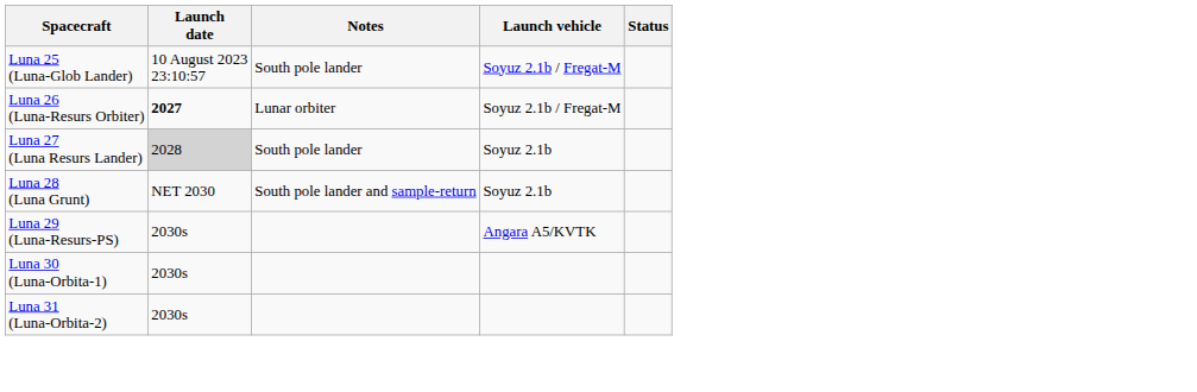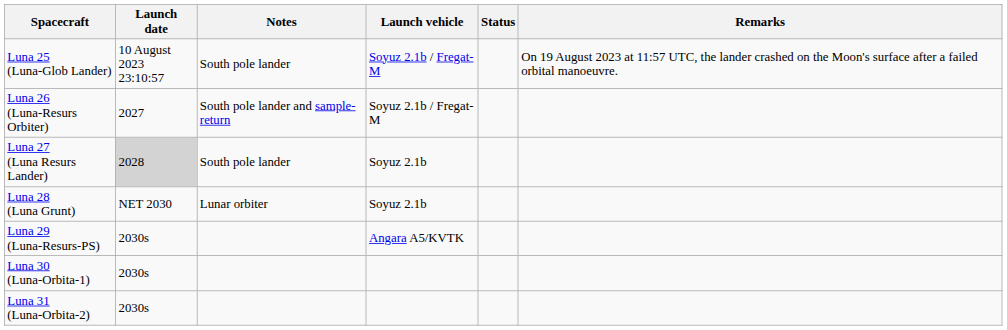+ column: Remarks | On 19 August 2023 at 11:57 UTC, the lander crashed on the Moon's surface after a failed orbital manoeuvre.
Luna 26 (Luna-Resurs Orbiter) | Launch date: bold -> normal
Luna 26 (Luna-Resurs Orbiter) | Notes: Lunar orbiter -> South pole lander and sample-return
Luna 28 (Luna Grunt) | Notes: South pole lander and sample-return -> Lunar orbiter
